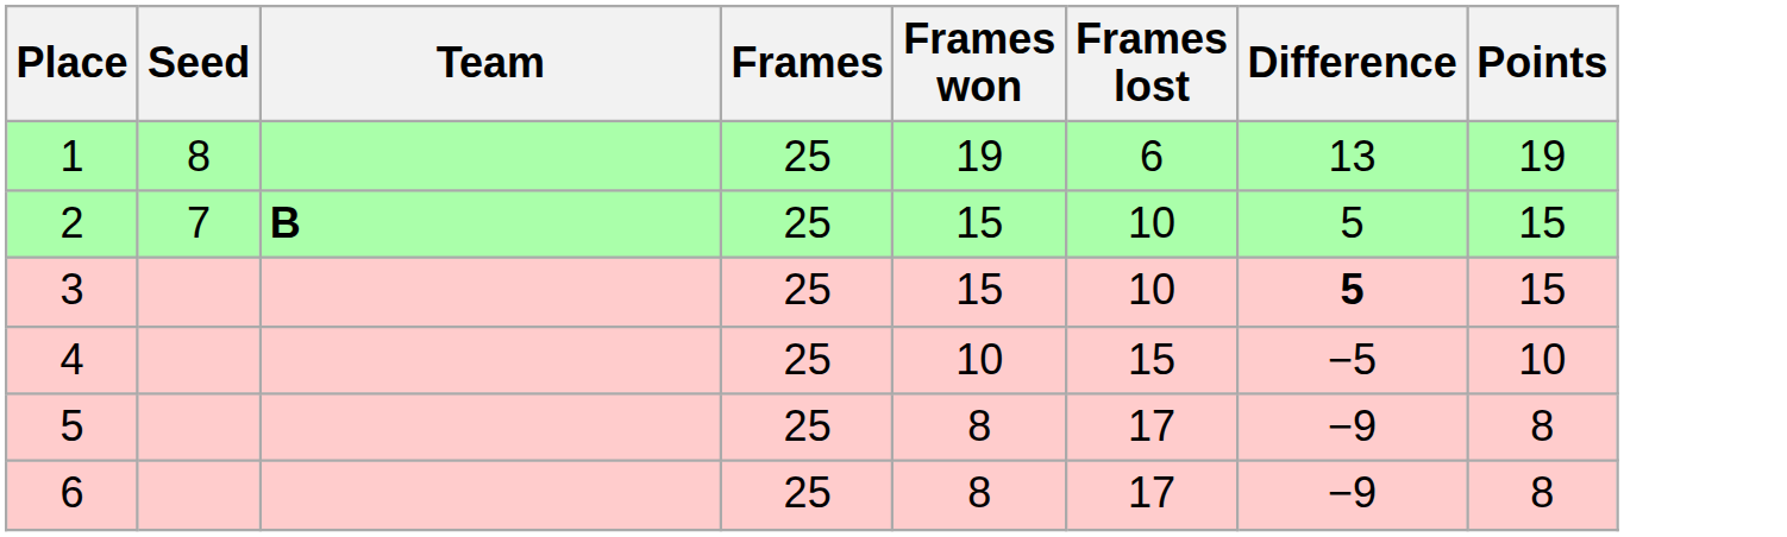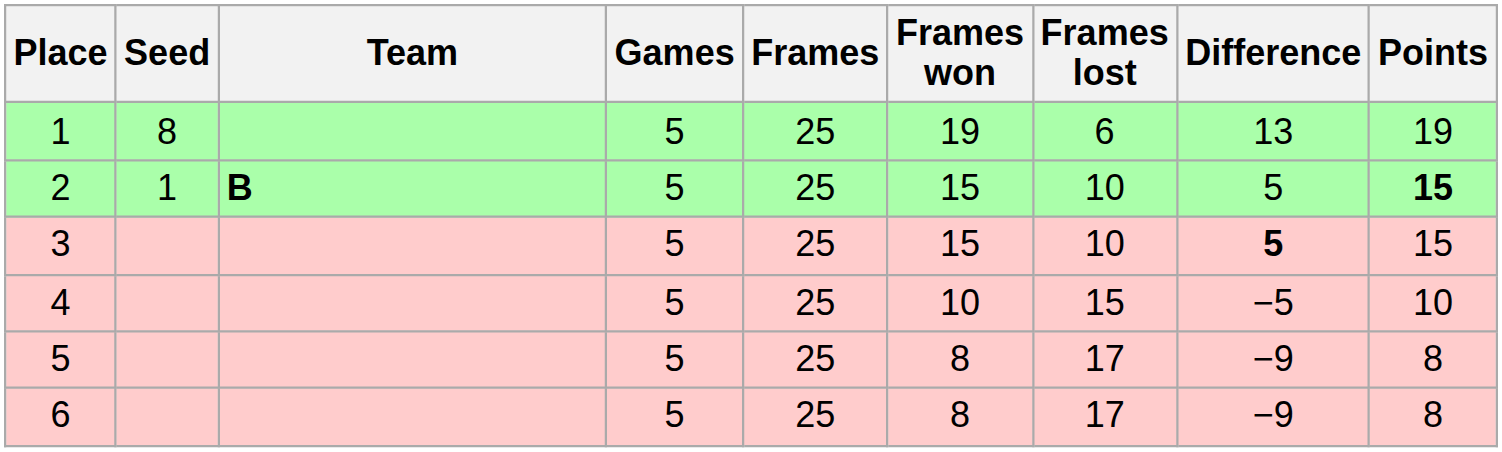+ column: Games | 5 | 5 | 5 | 5 | 5 | 5
2 | Seed: 7 -> 1
2 | Points: normal -> bold
